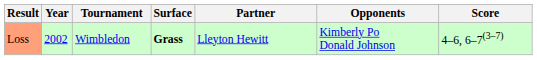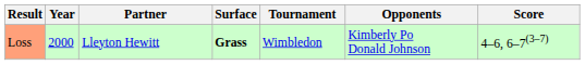columns swapped: Tournament <-> Partner
Loss | Year: 2002 -> 2000
